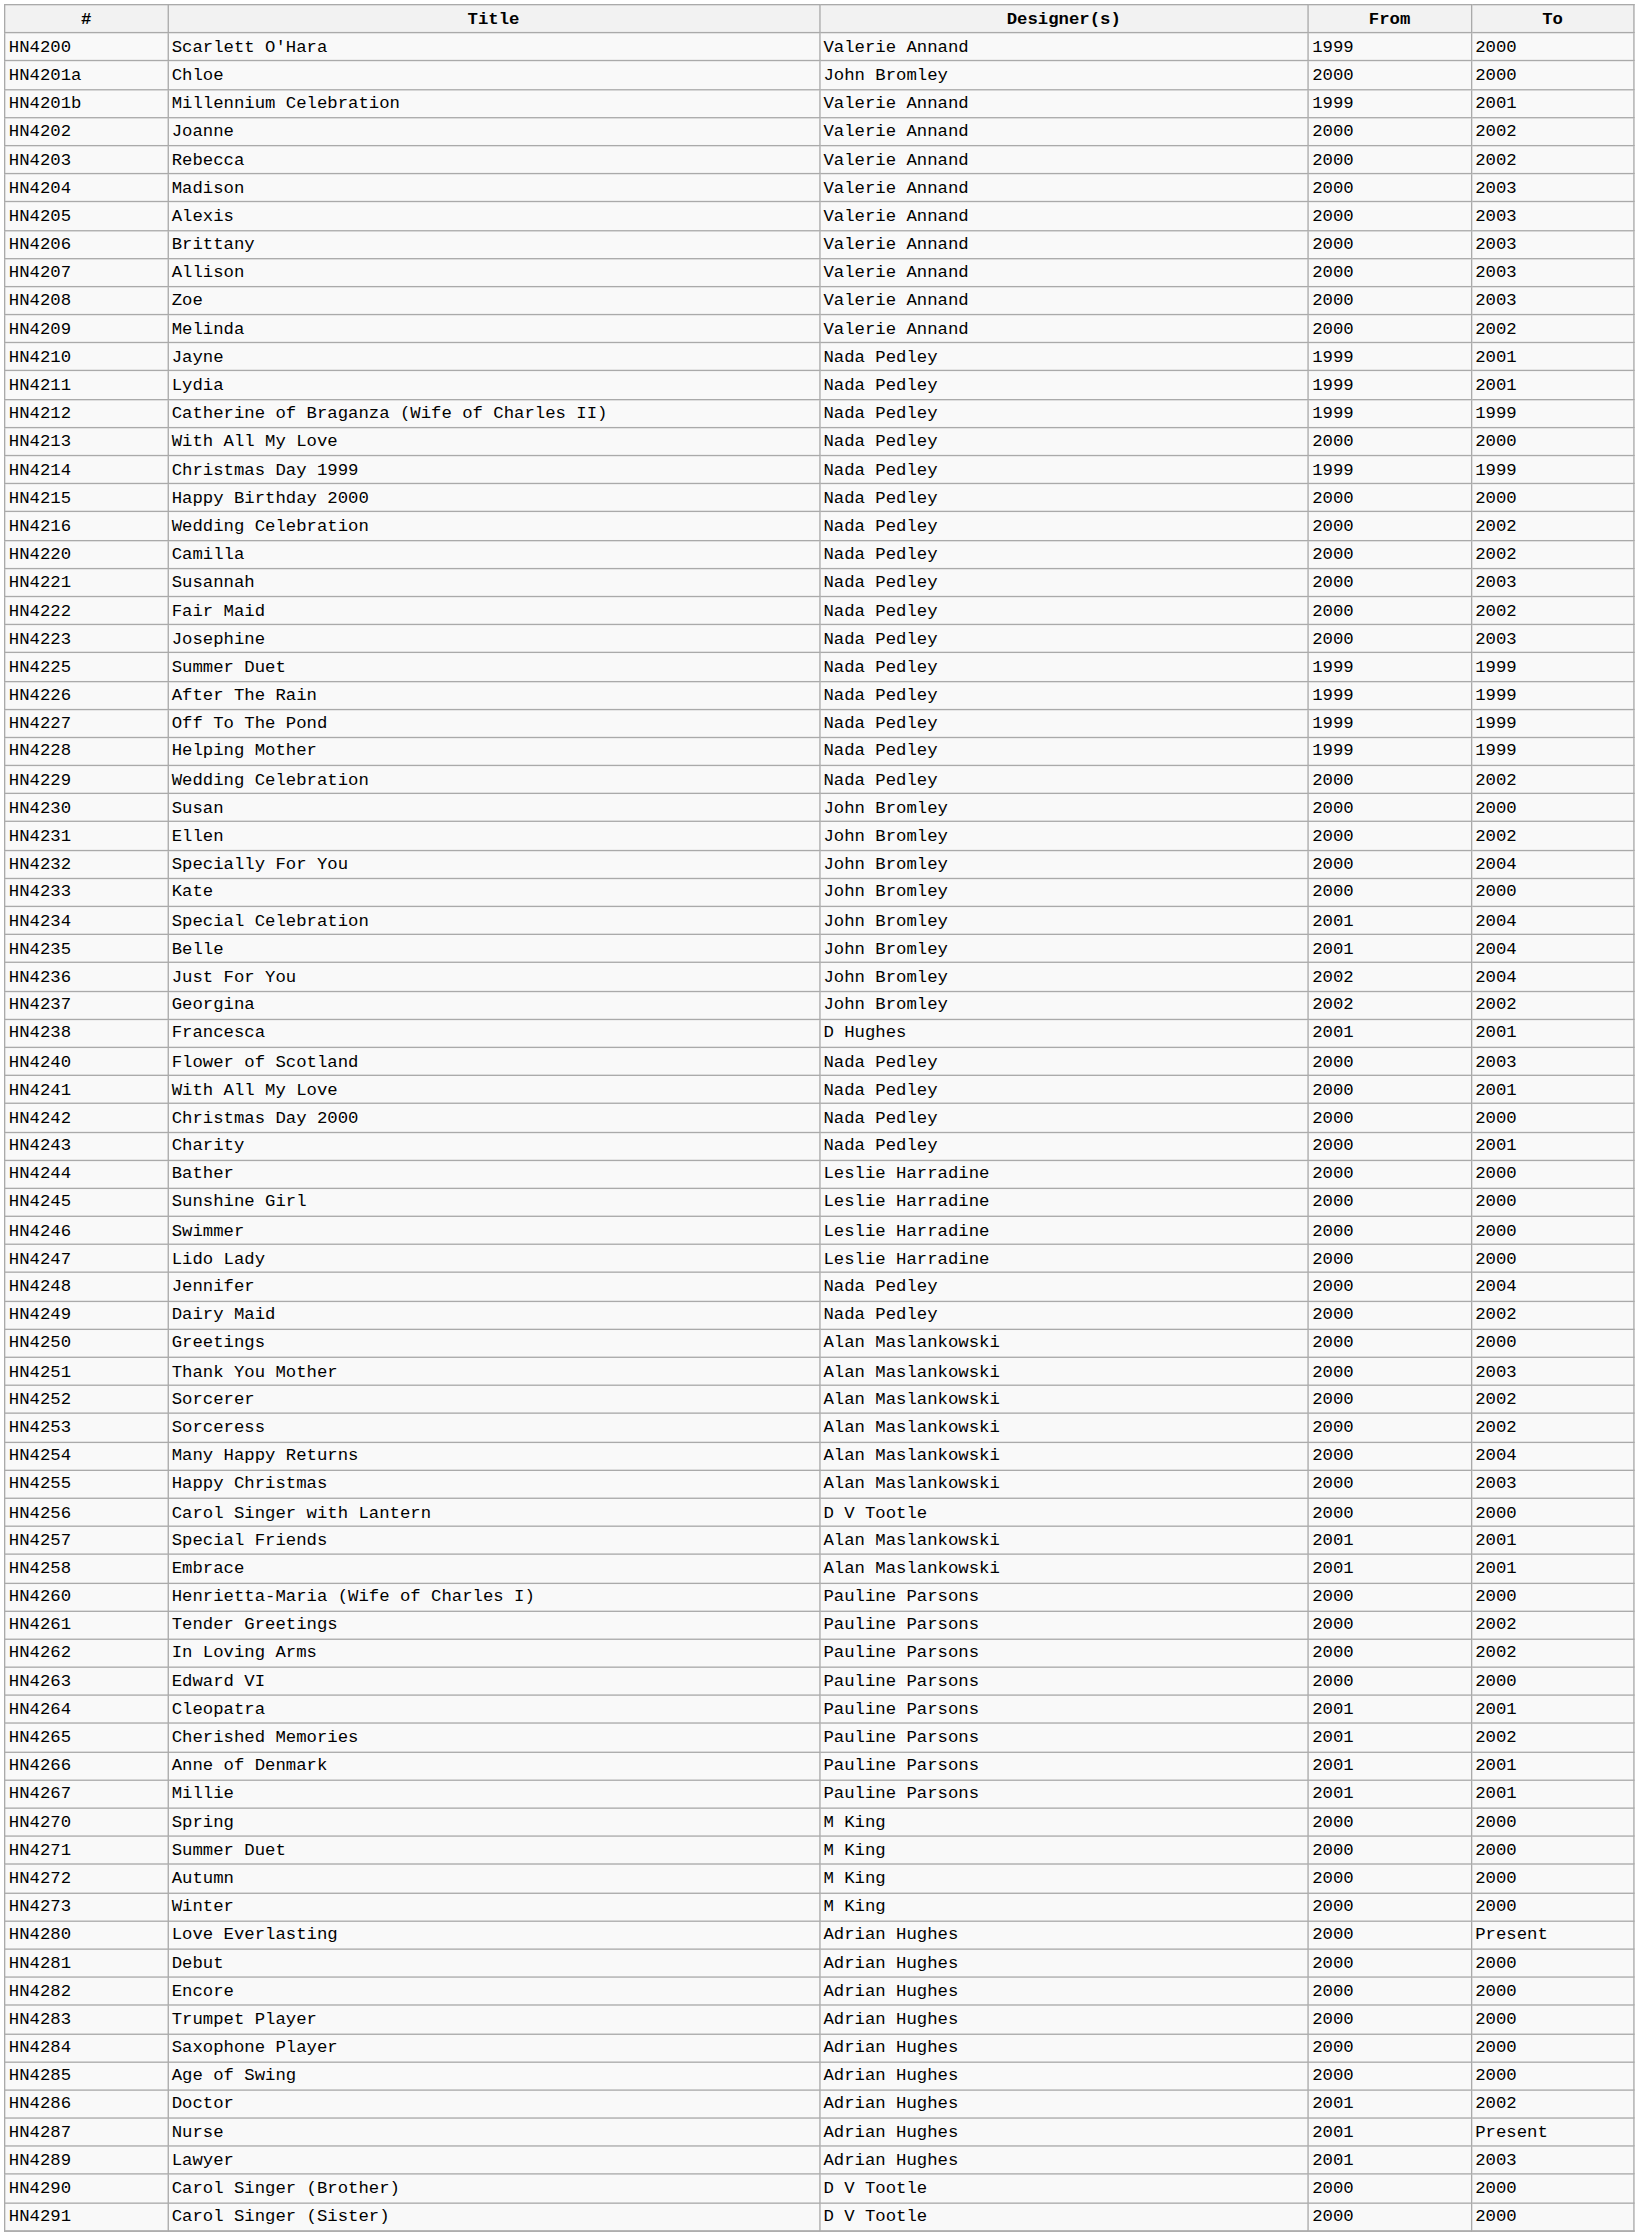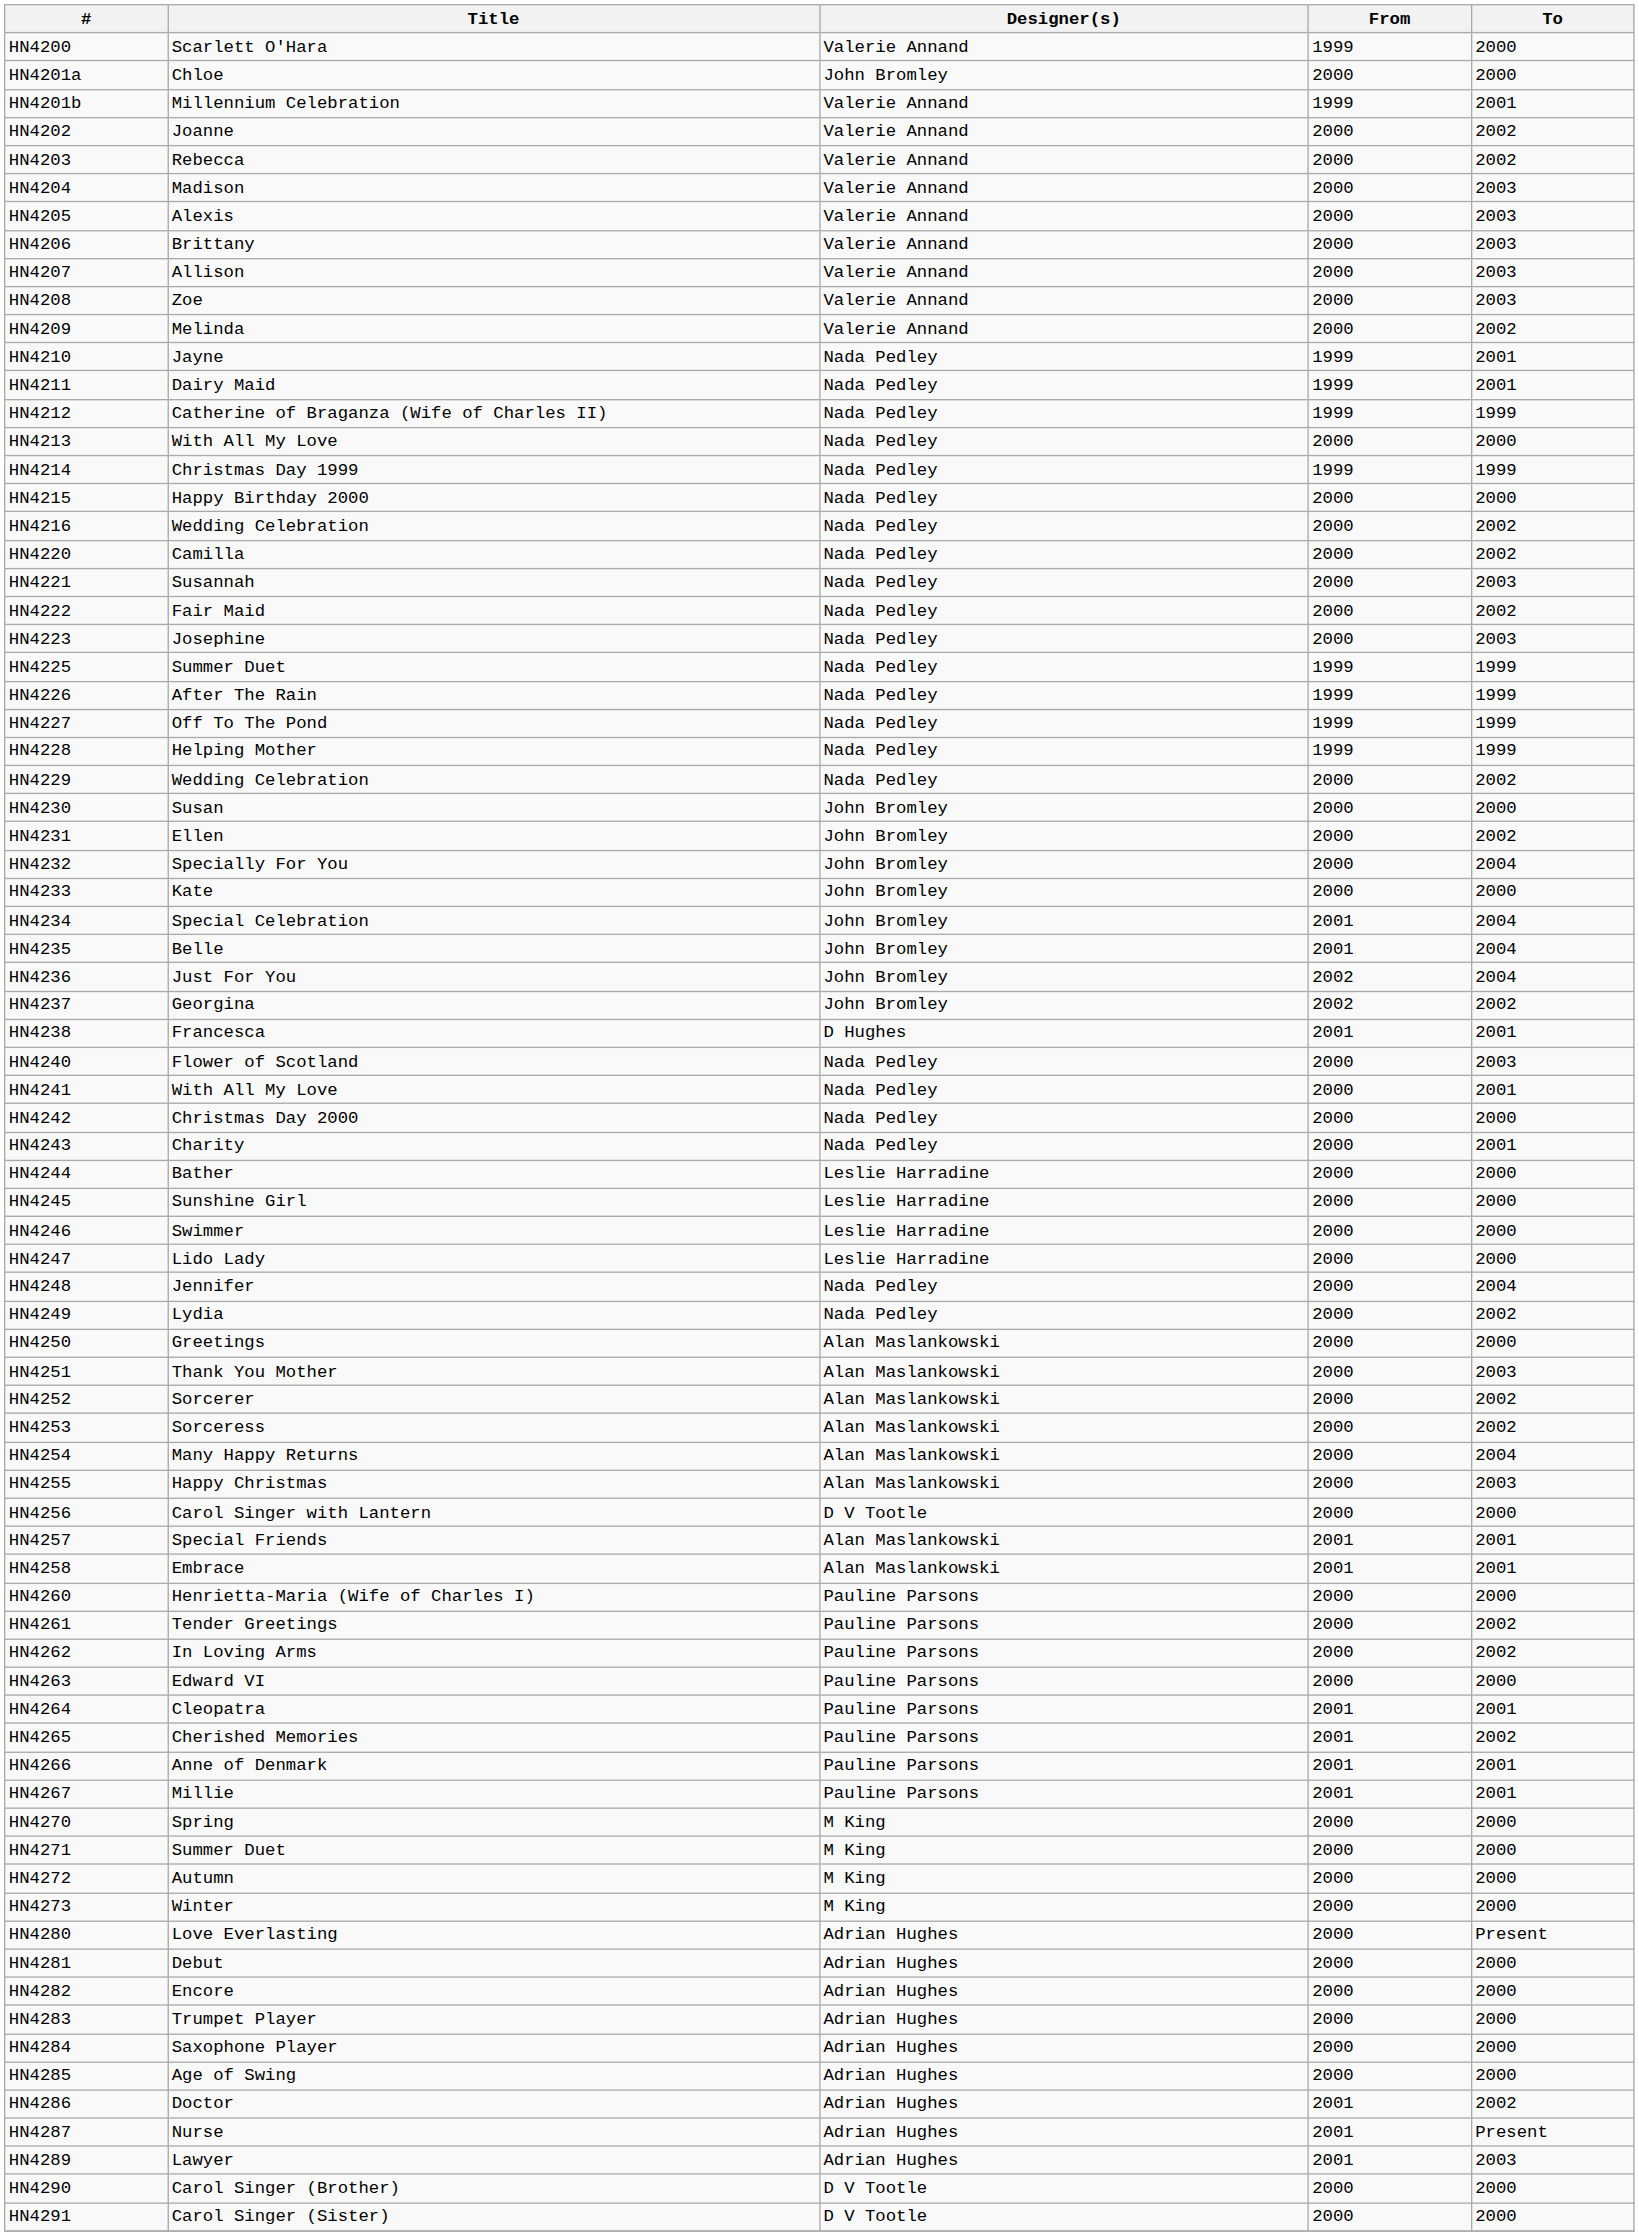HN4211 | Title: Lydia -> Dairy Maid
HN4249 | Title: Dairy Maid -> Lydia
